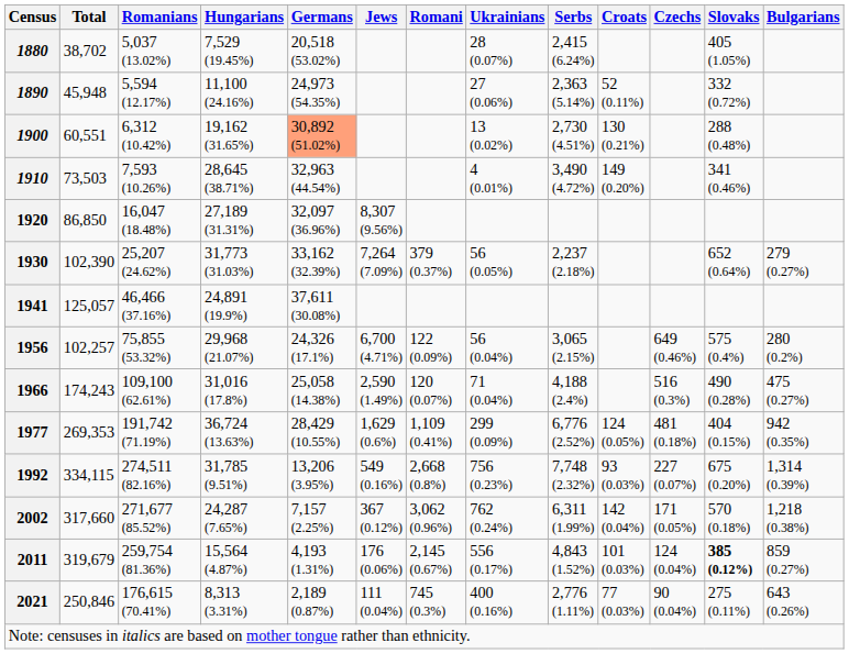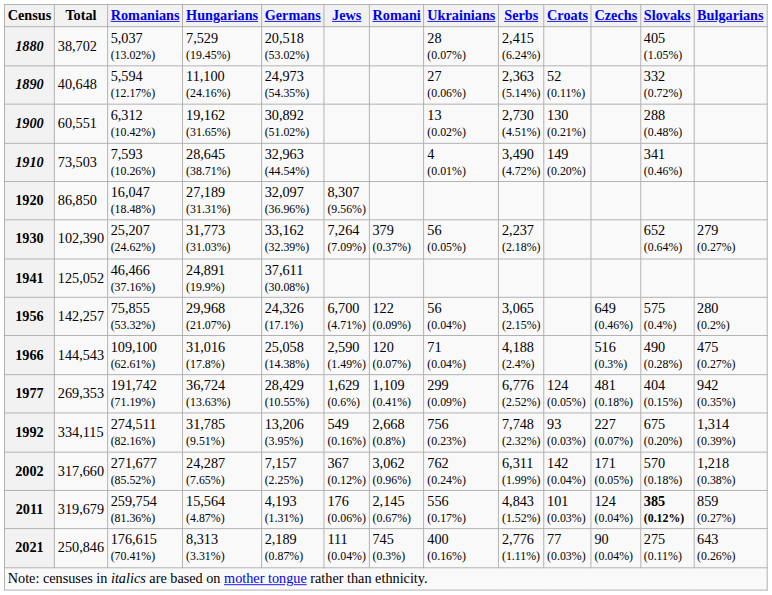1890 | Total: 45,948 -> 40,648
1900 | Germans: lightsalmon background -> no background
1941 | Total: 125,057 -> 125,052
1956 | Total: 102,257 -> 142,257
1966 | Total: 174,243 -> 144,543
